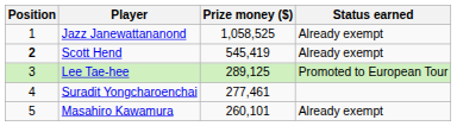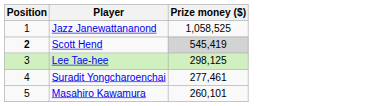- column: Status earned | Already exempt | Already exempt | Promoted to European Tour | Already exempt
Scott Hend | Prize money ($): no background -> lightgrey background
Lee Tae-hee | Prize money ($): 289,125 -> 298,125
